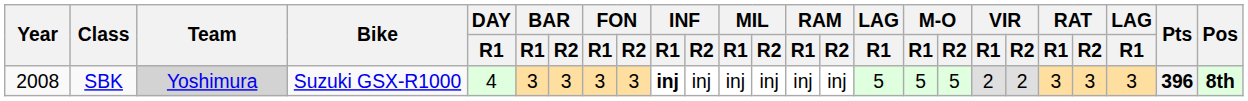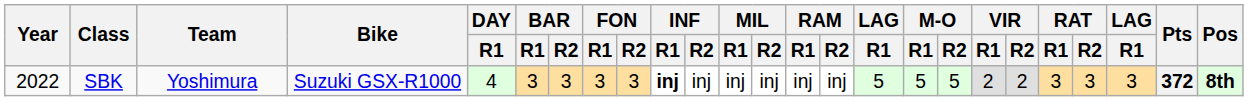SBK | Year: 2008 -> 2022
SBK | Team: lightgrey background -> no background
SBK | Pts: 396 -> 372
